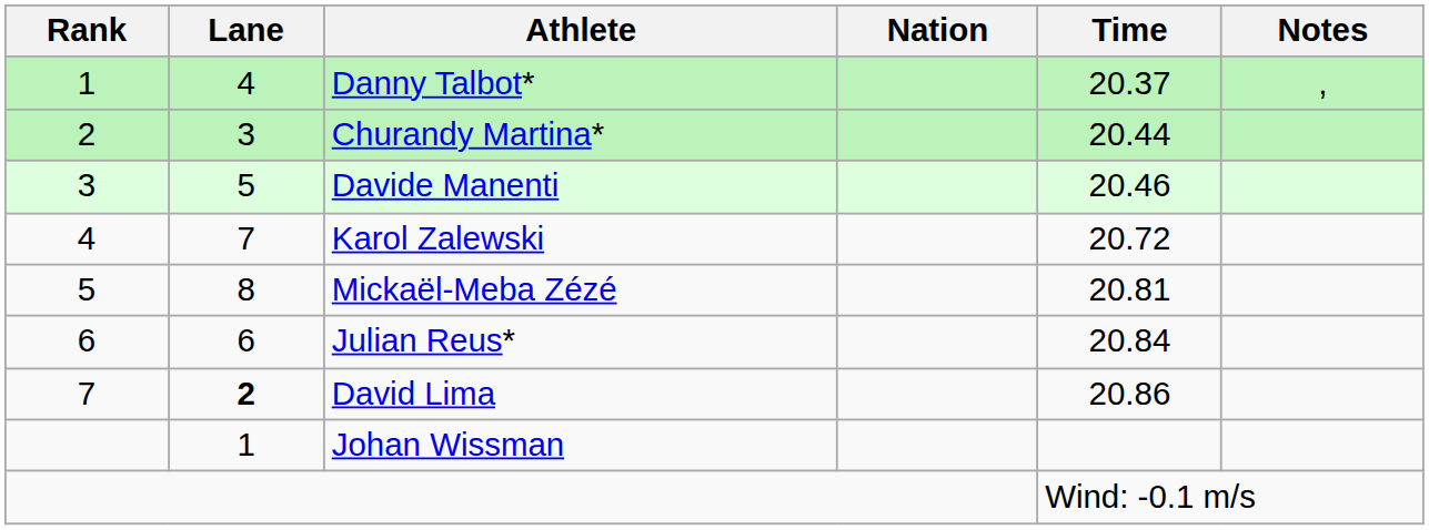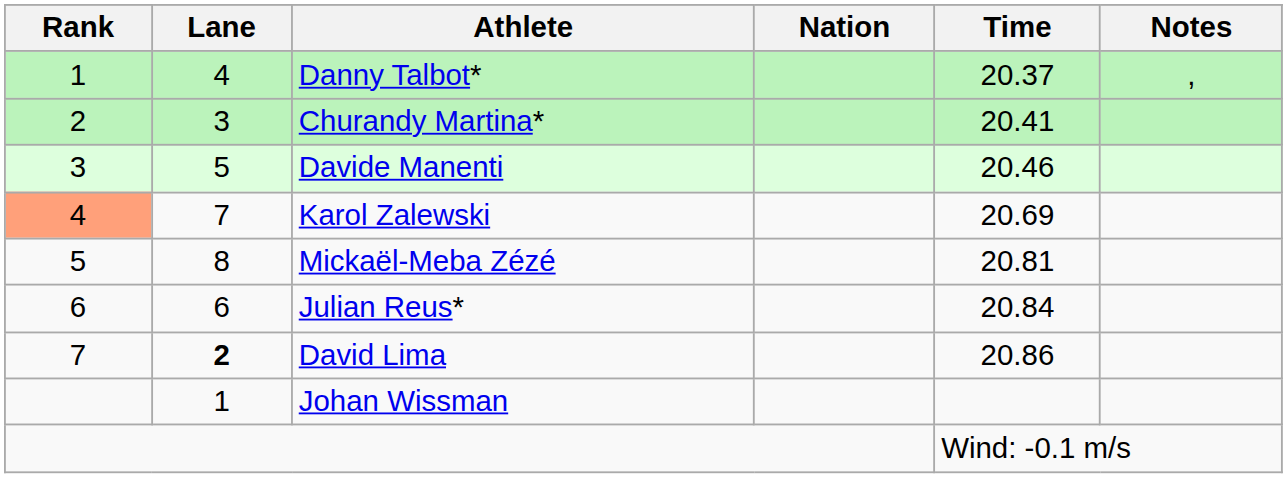Churandy Martina* | Time: 20.44 -> 20.41
Karol Zalewski | Rank: no background -> lightsalmon background
Karol Zalewski | Time: 20.72 -> 20.69
